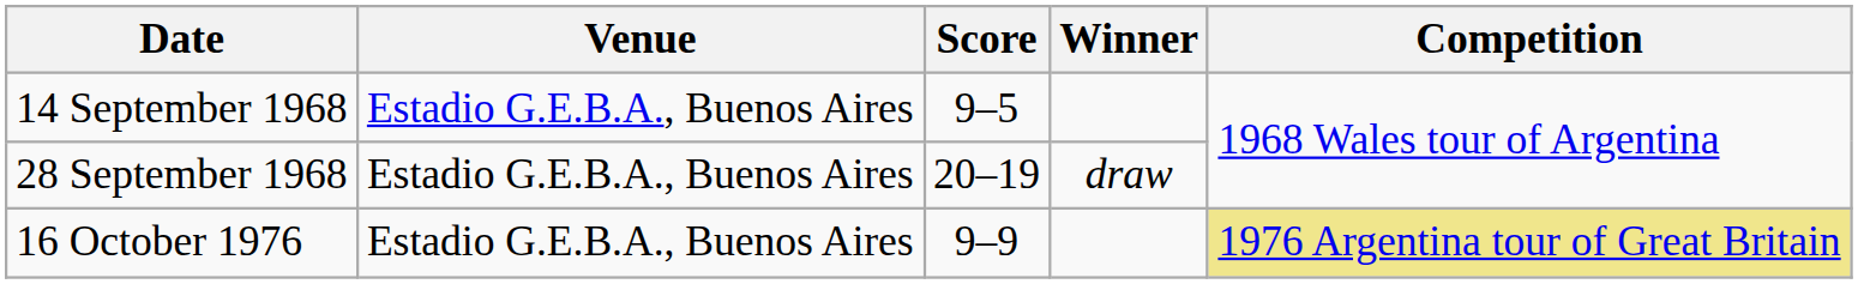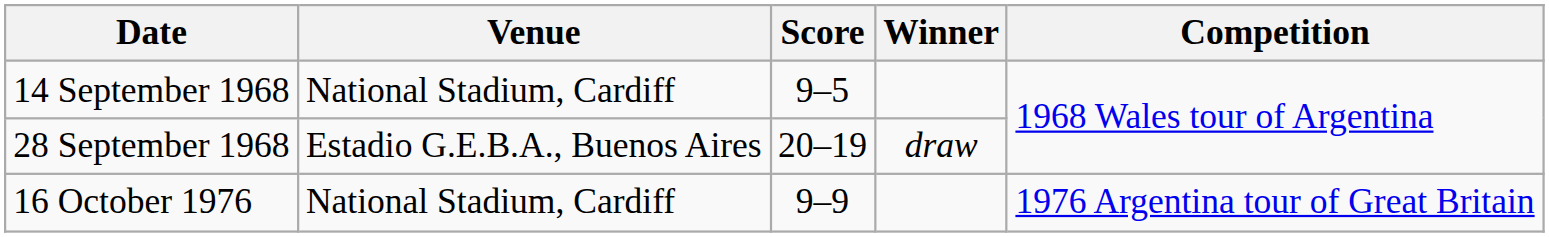14 September 1968 | Venue: Estadio G.E.B.A., Buenos Aires -> National Stadium, Cardiff
16 October 1976 | Venue: Estadio G.E.B.A., Buenos Aires -> National Stadium, Cardiff
16 October 1976 | Competition: khaki background -> no background
